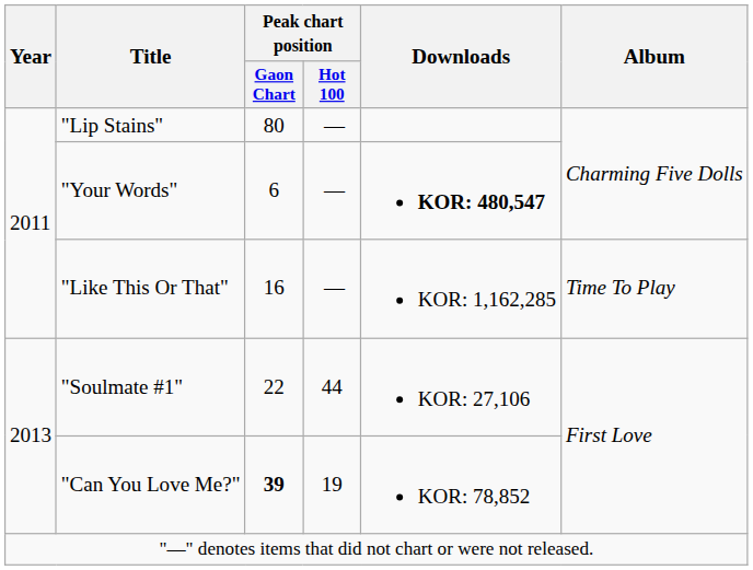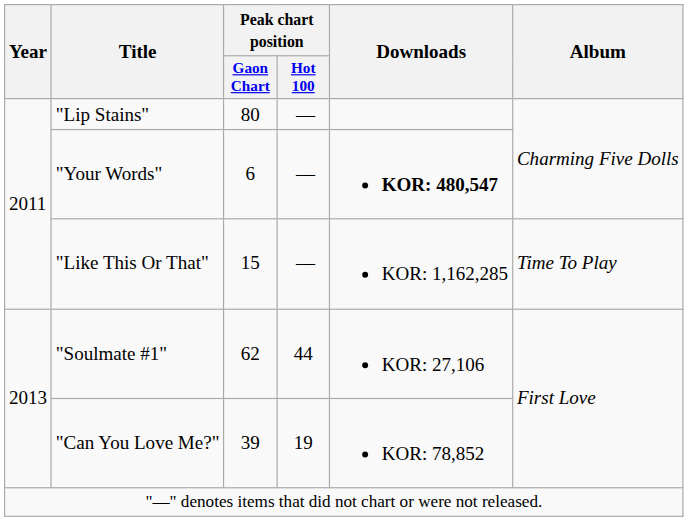"Like This Or That" | Peak chart position / Gaon Chart: 16 -> 15
"Soulmate #1" | Peak chart position / Gaon Chart: 22 -> 62
"Can You Love Me?" | Peak chart position / Gaon Chart: bold -> normal
